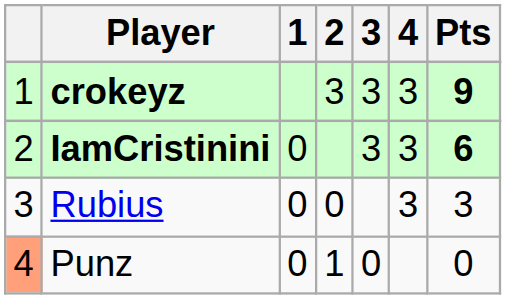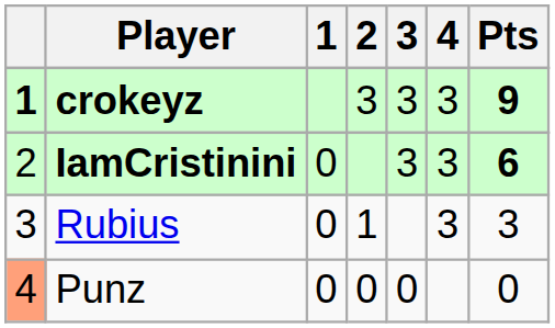crokeyz | column 1: normal -> bold
Rubius | 2: 0 -> 1
Punz | 2: 1 -> 0
